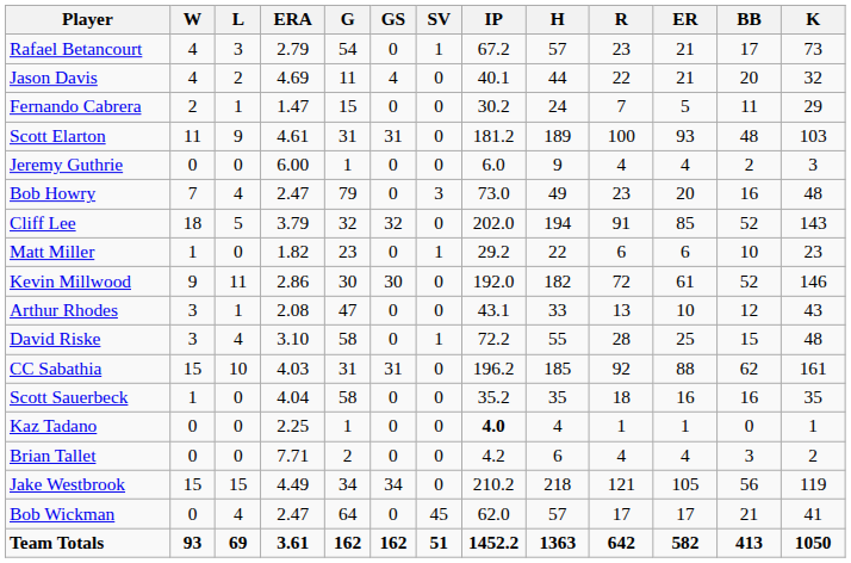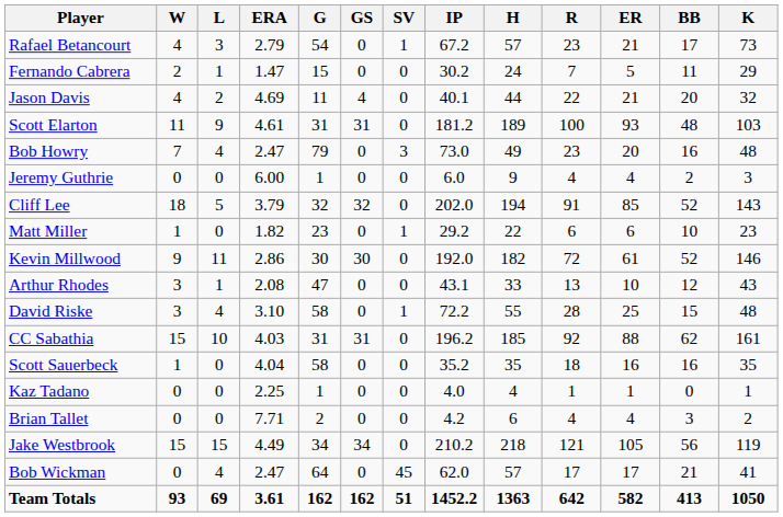rows swapped: Fernando Cabrera <-> Jason Davis
rows swapped: Jeremy Guthrie <-> Bob Howry
Kaz Tadano | IP: bold -> normal
